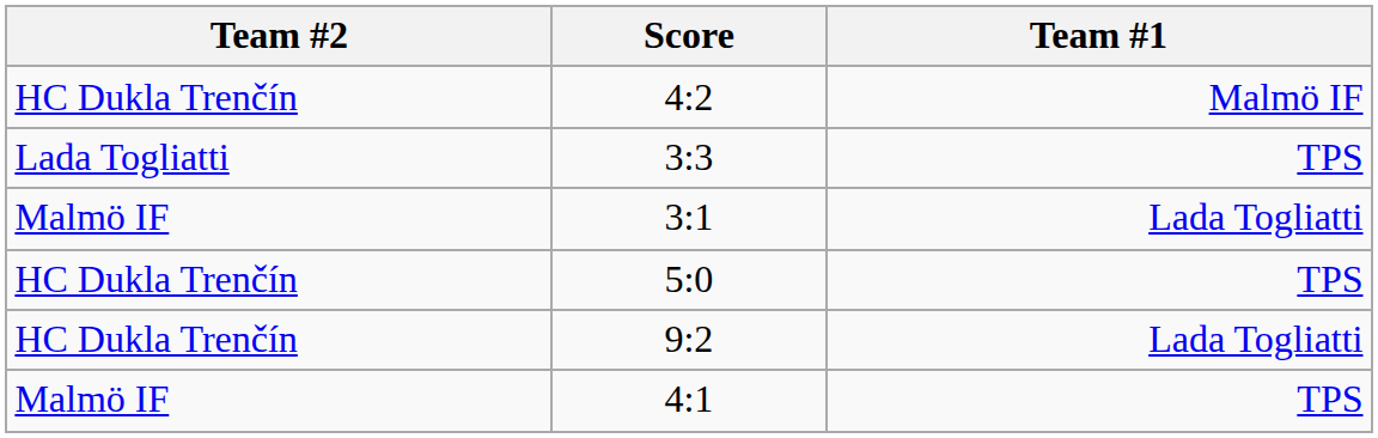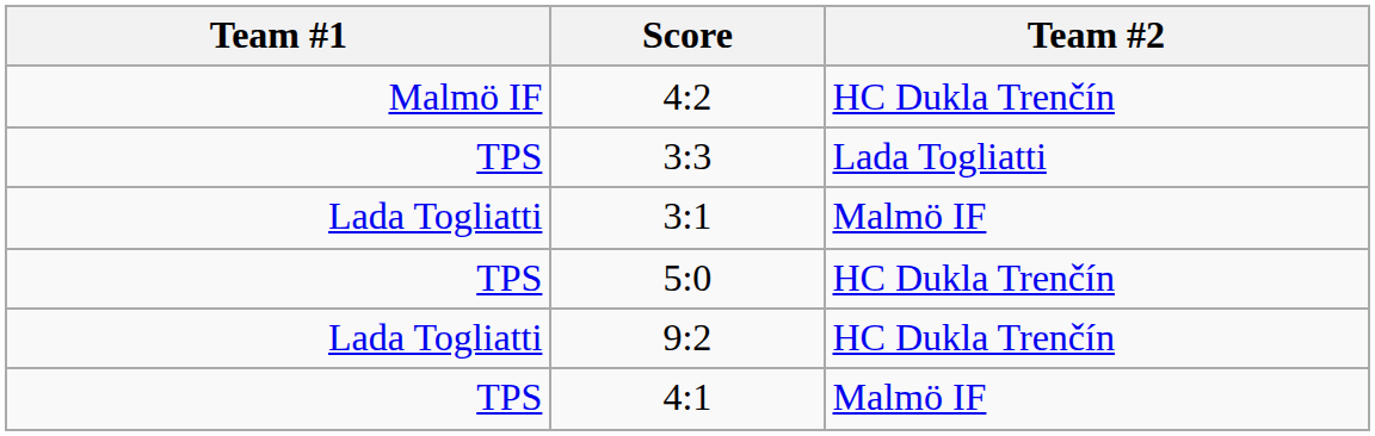columns swapped: Team #1 <-> Team #2
